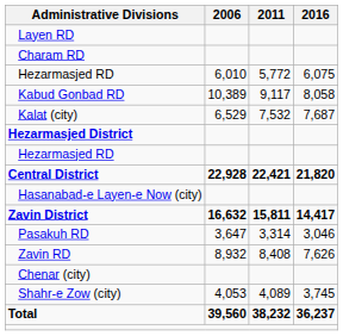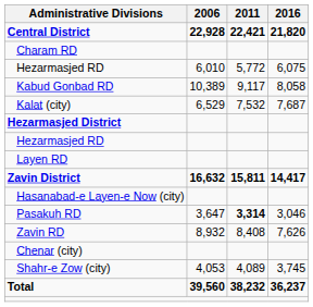rows swapped: Central District <-> Layen RD
rows swapped: Hasanabad-e Layen-e Now (city) <-> Zavin District
Pasakuh RD | 2011: normal -> bold
